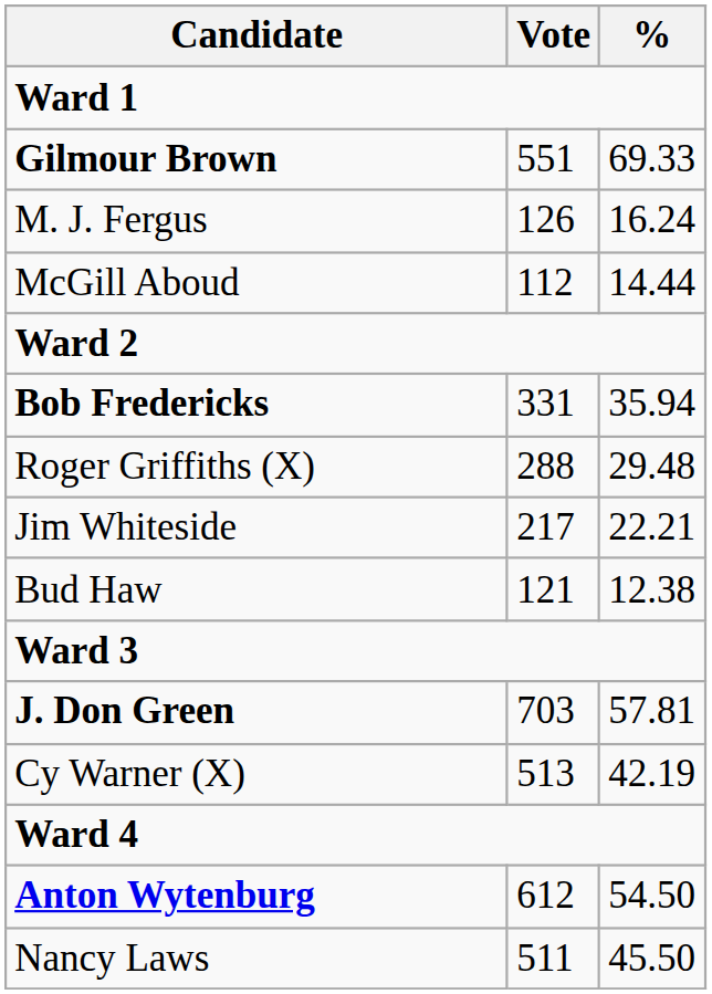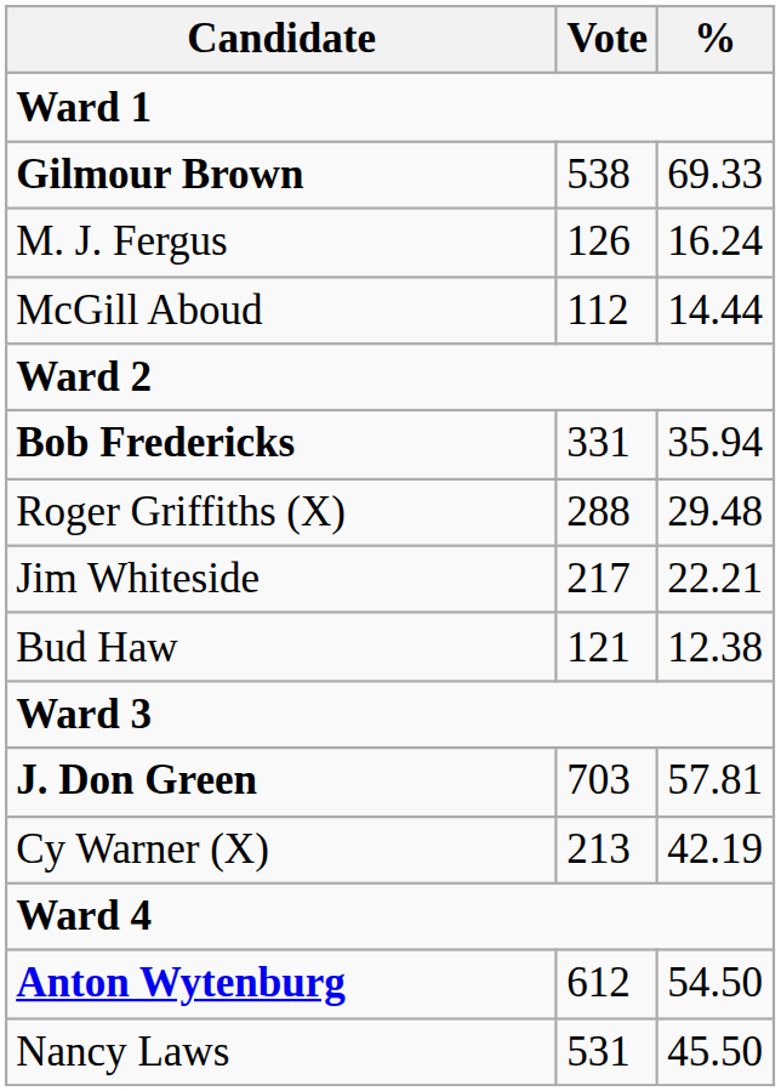Gilmour Brown | Vote: 551 -> 538
Cy Warner (X) | Vote: 513 -> 213
Nancy Laws | Vote: 511 -> 531
